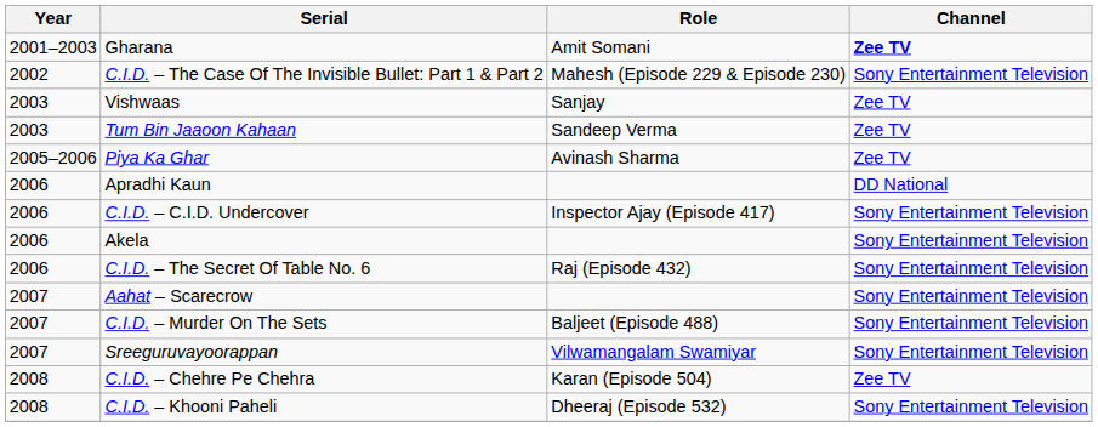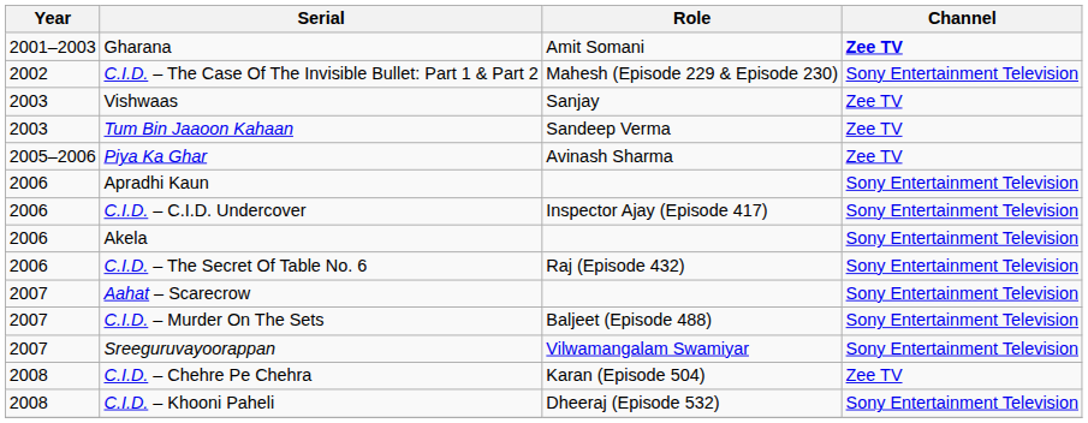Apradhi Kaun | Channel: DD National -> Sony Entertainment Television
